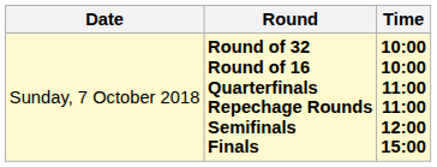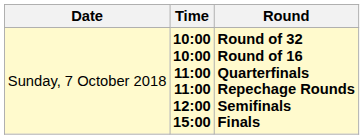columns swapped: Time <-> Round
